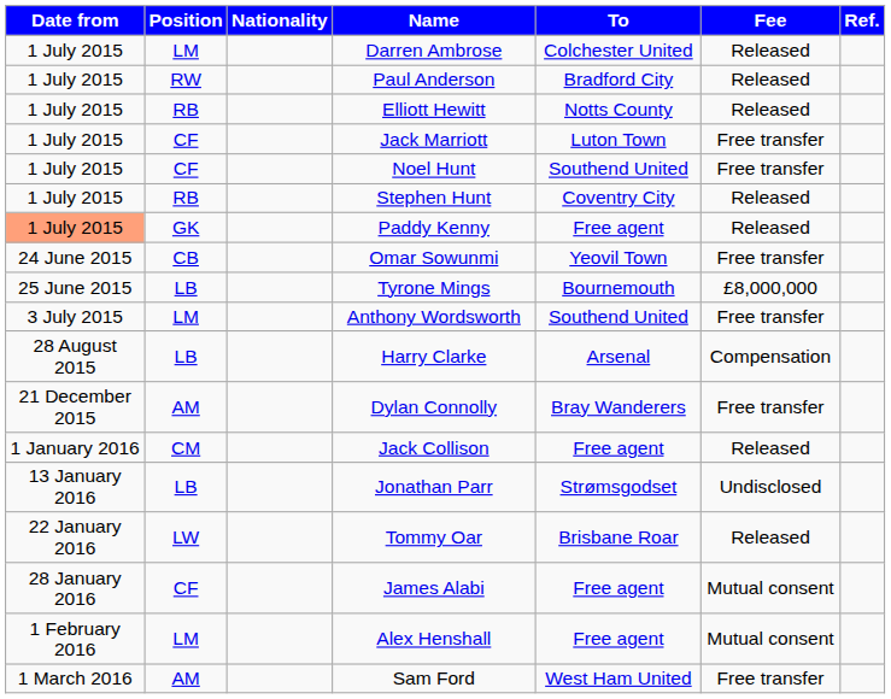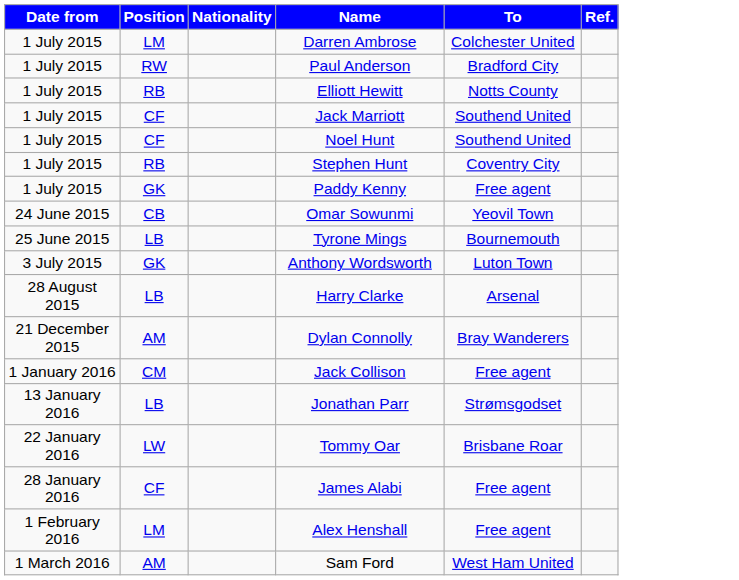- column: Fee | Released | Released | Released | Free transfer | Free transfer | Released | Released | Free transfer | £8,000,000 | Free transfer | Compensation | Free transfer | Released | Undisclosed | Released | Mutual consent | Mutual consent | Free transfer
Jack Marriott | To: Luton Town -> Southend United
Paddy Kenny | Date from: lightsalmon background -> no background
Anthony Wordsworth | Position: LM -> GK
Anthony Wordsworth | To: Southend United -> Luton Town
